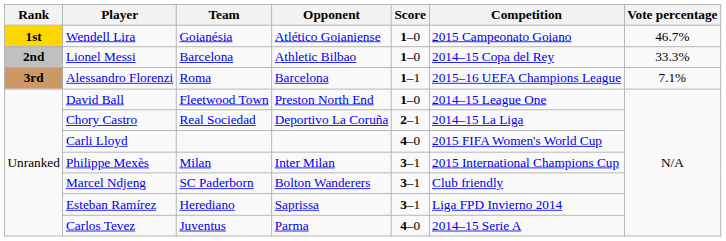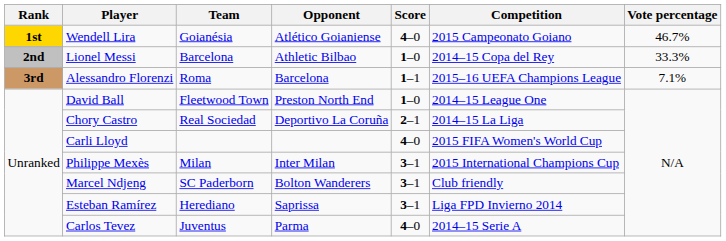Wendell Lira | Score: 1–0 -> 4–0
